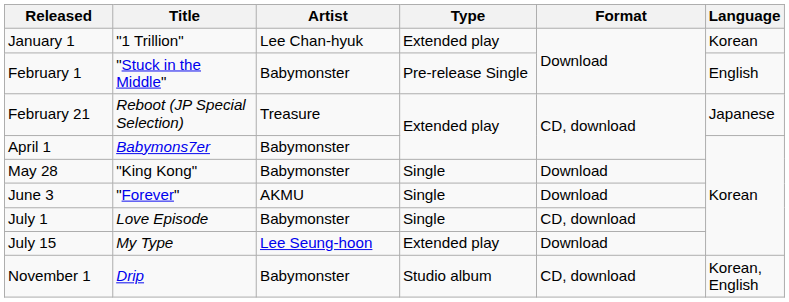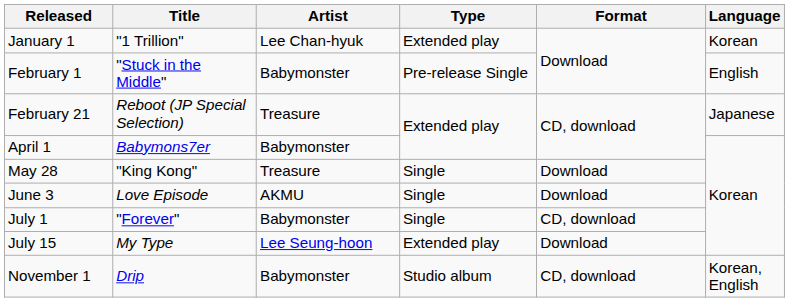May 28 | Artist: Babymonster -> Treasure
June 3 | Title: "Forever" -> Love Episode
July 1 | Title: Love Episode -> "Forever"
